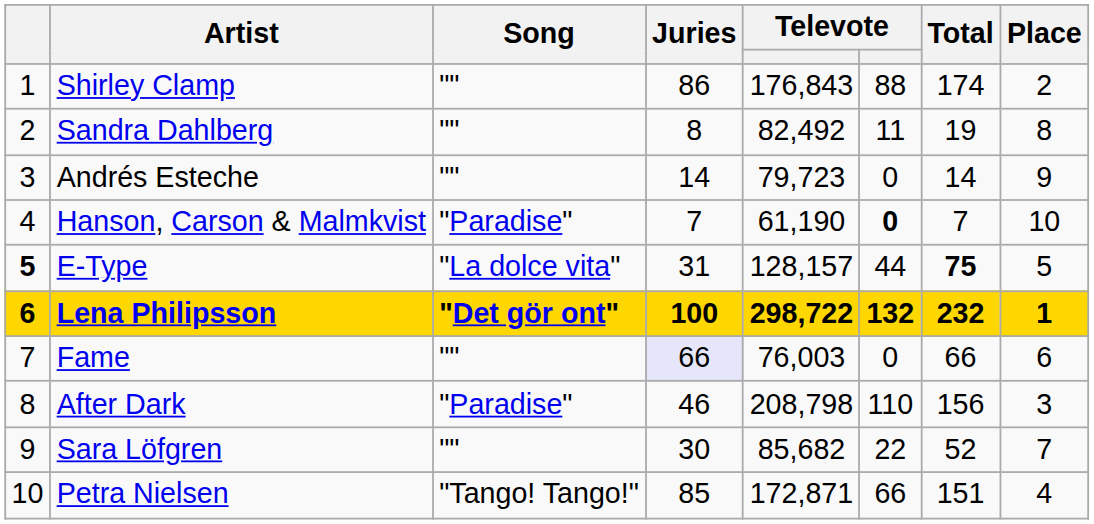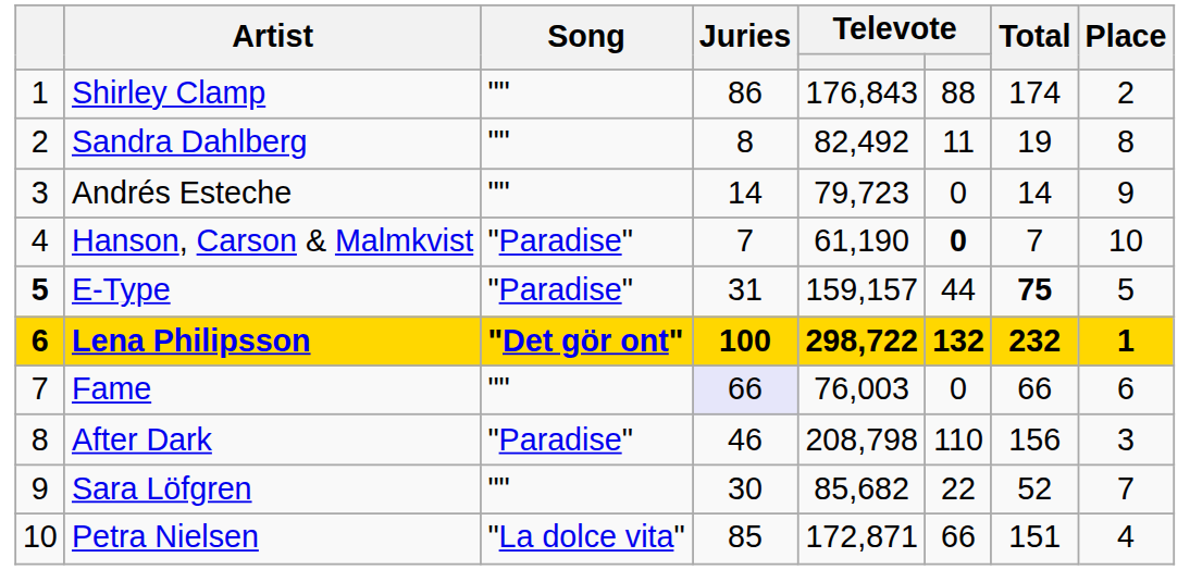E-Type | Song: "La dolce vita" -> "Paradise"
E-Type | column 5: 128,157 -> 159,157
Petra Nielsen | Song: "Tango! Tango!" -> "La dolce vita"
